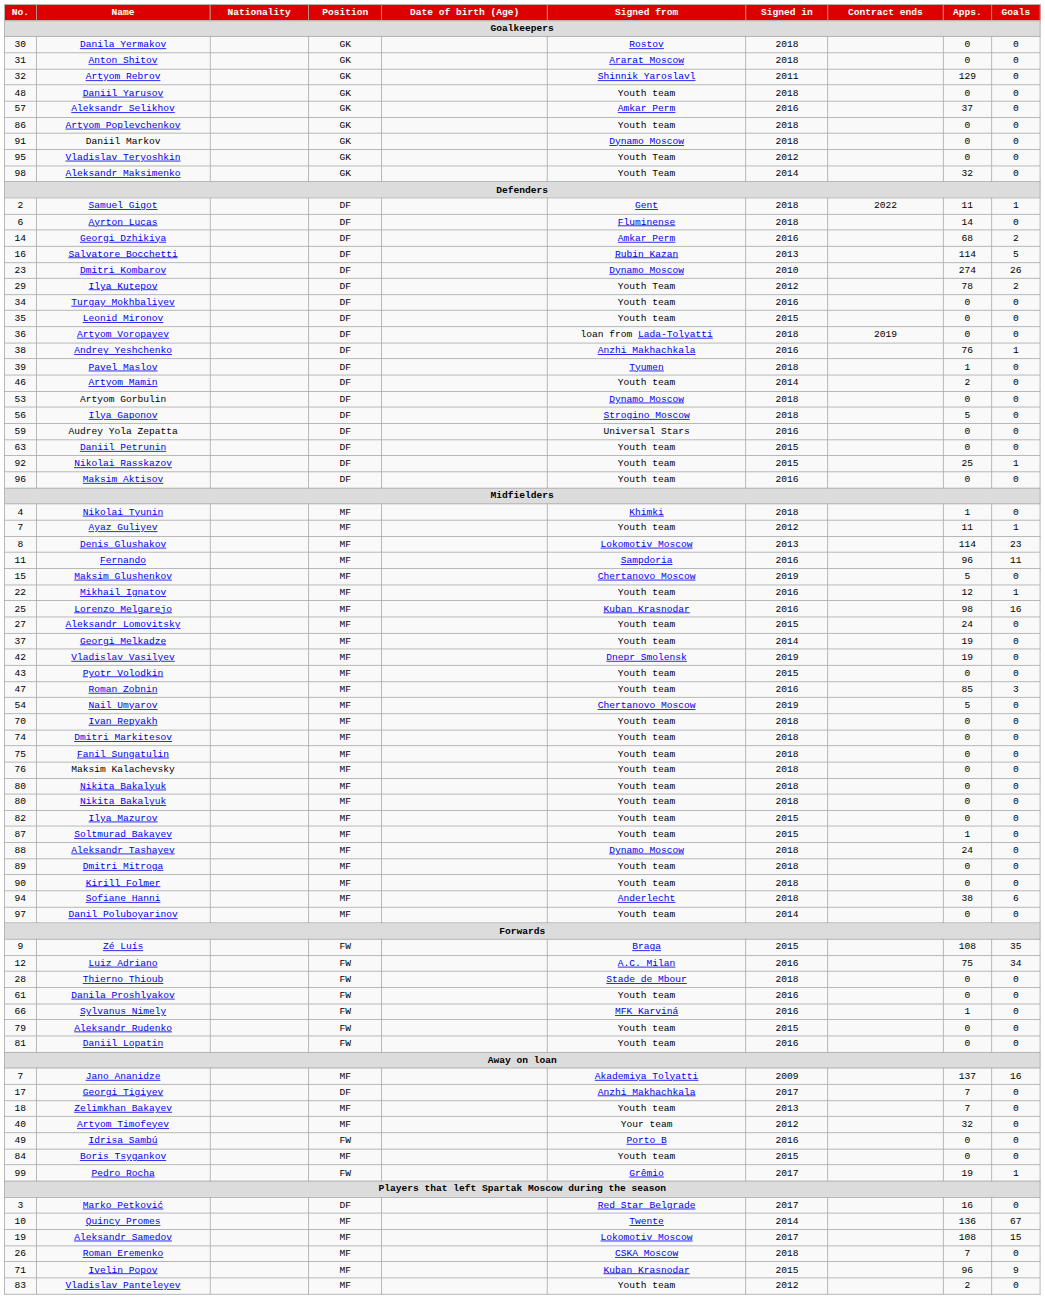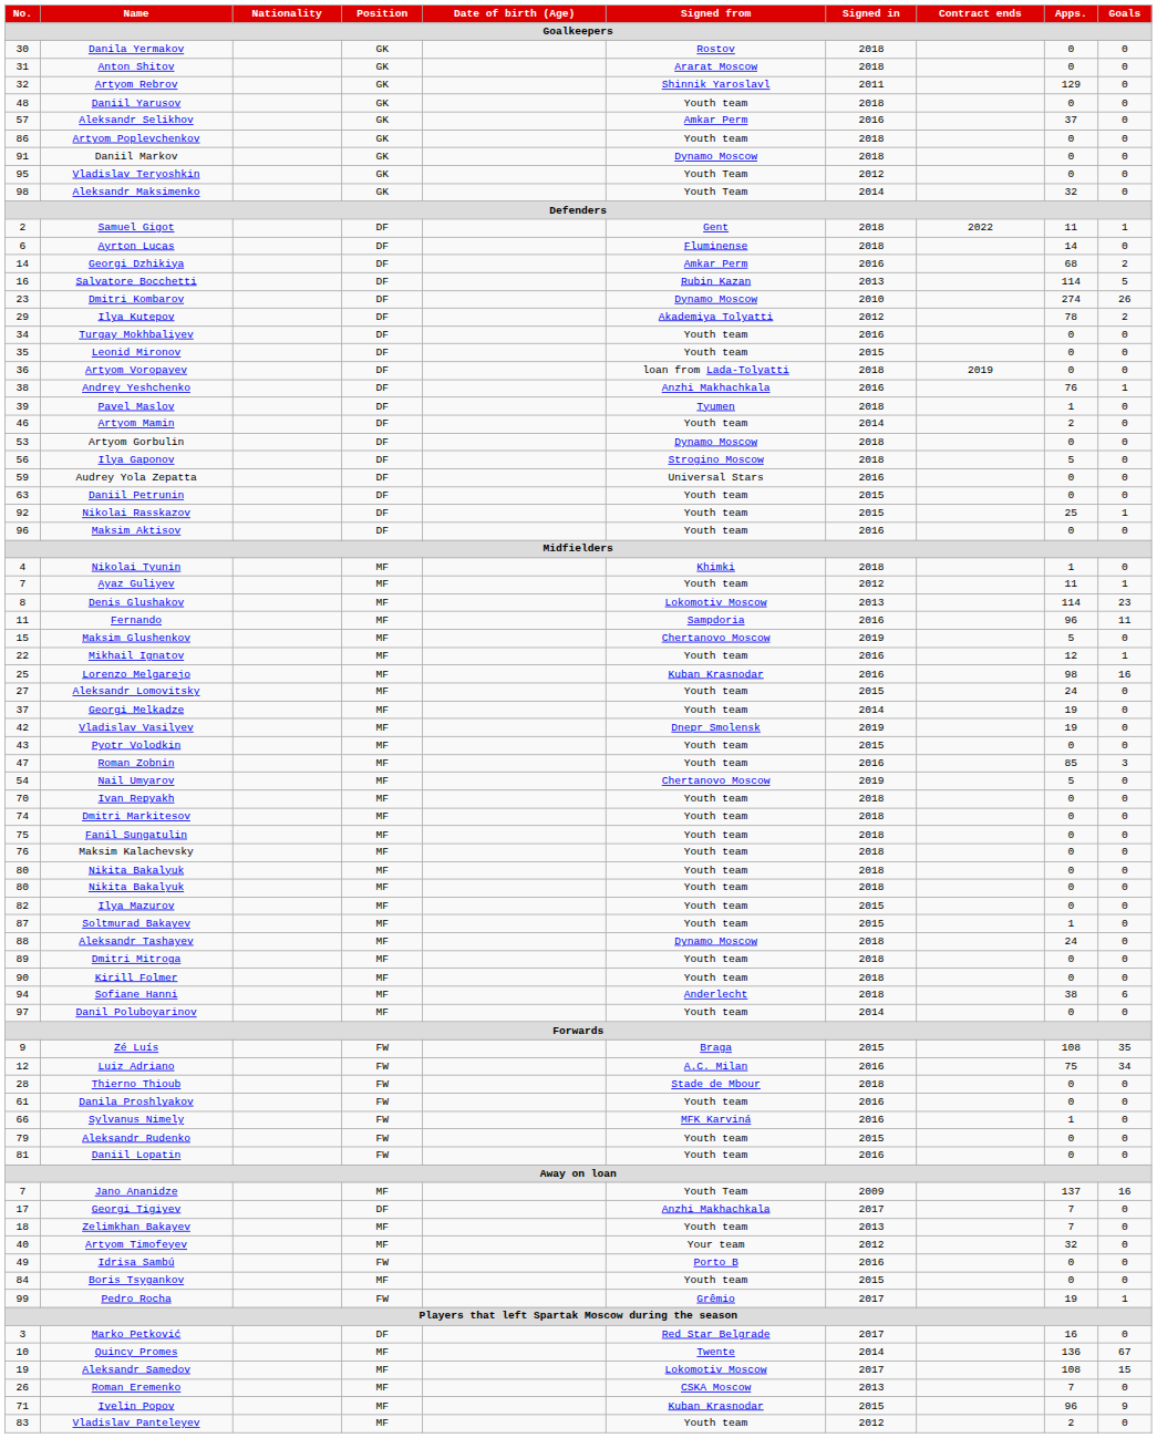Ilya Kutepov | Signed from: Youth Team -> Akademiya Tolyatti
Jano Ananidze | Signed from: Akademiya Tolyatti -> Youth Team
Roman Eremenko | Signed in: 2018 -> 2013
